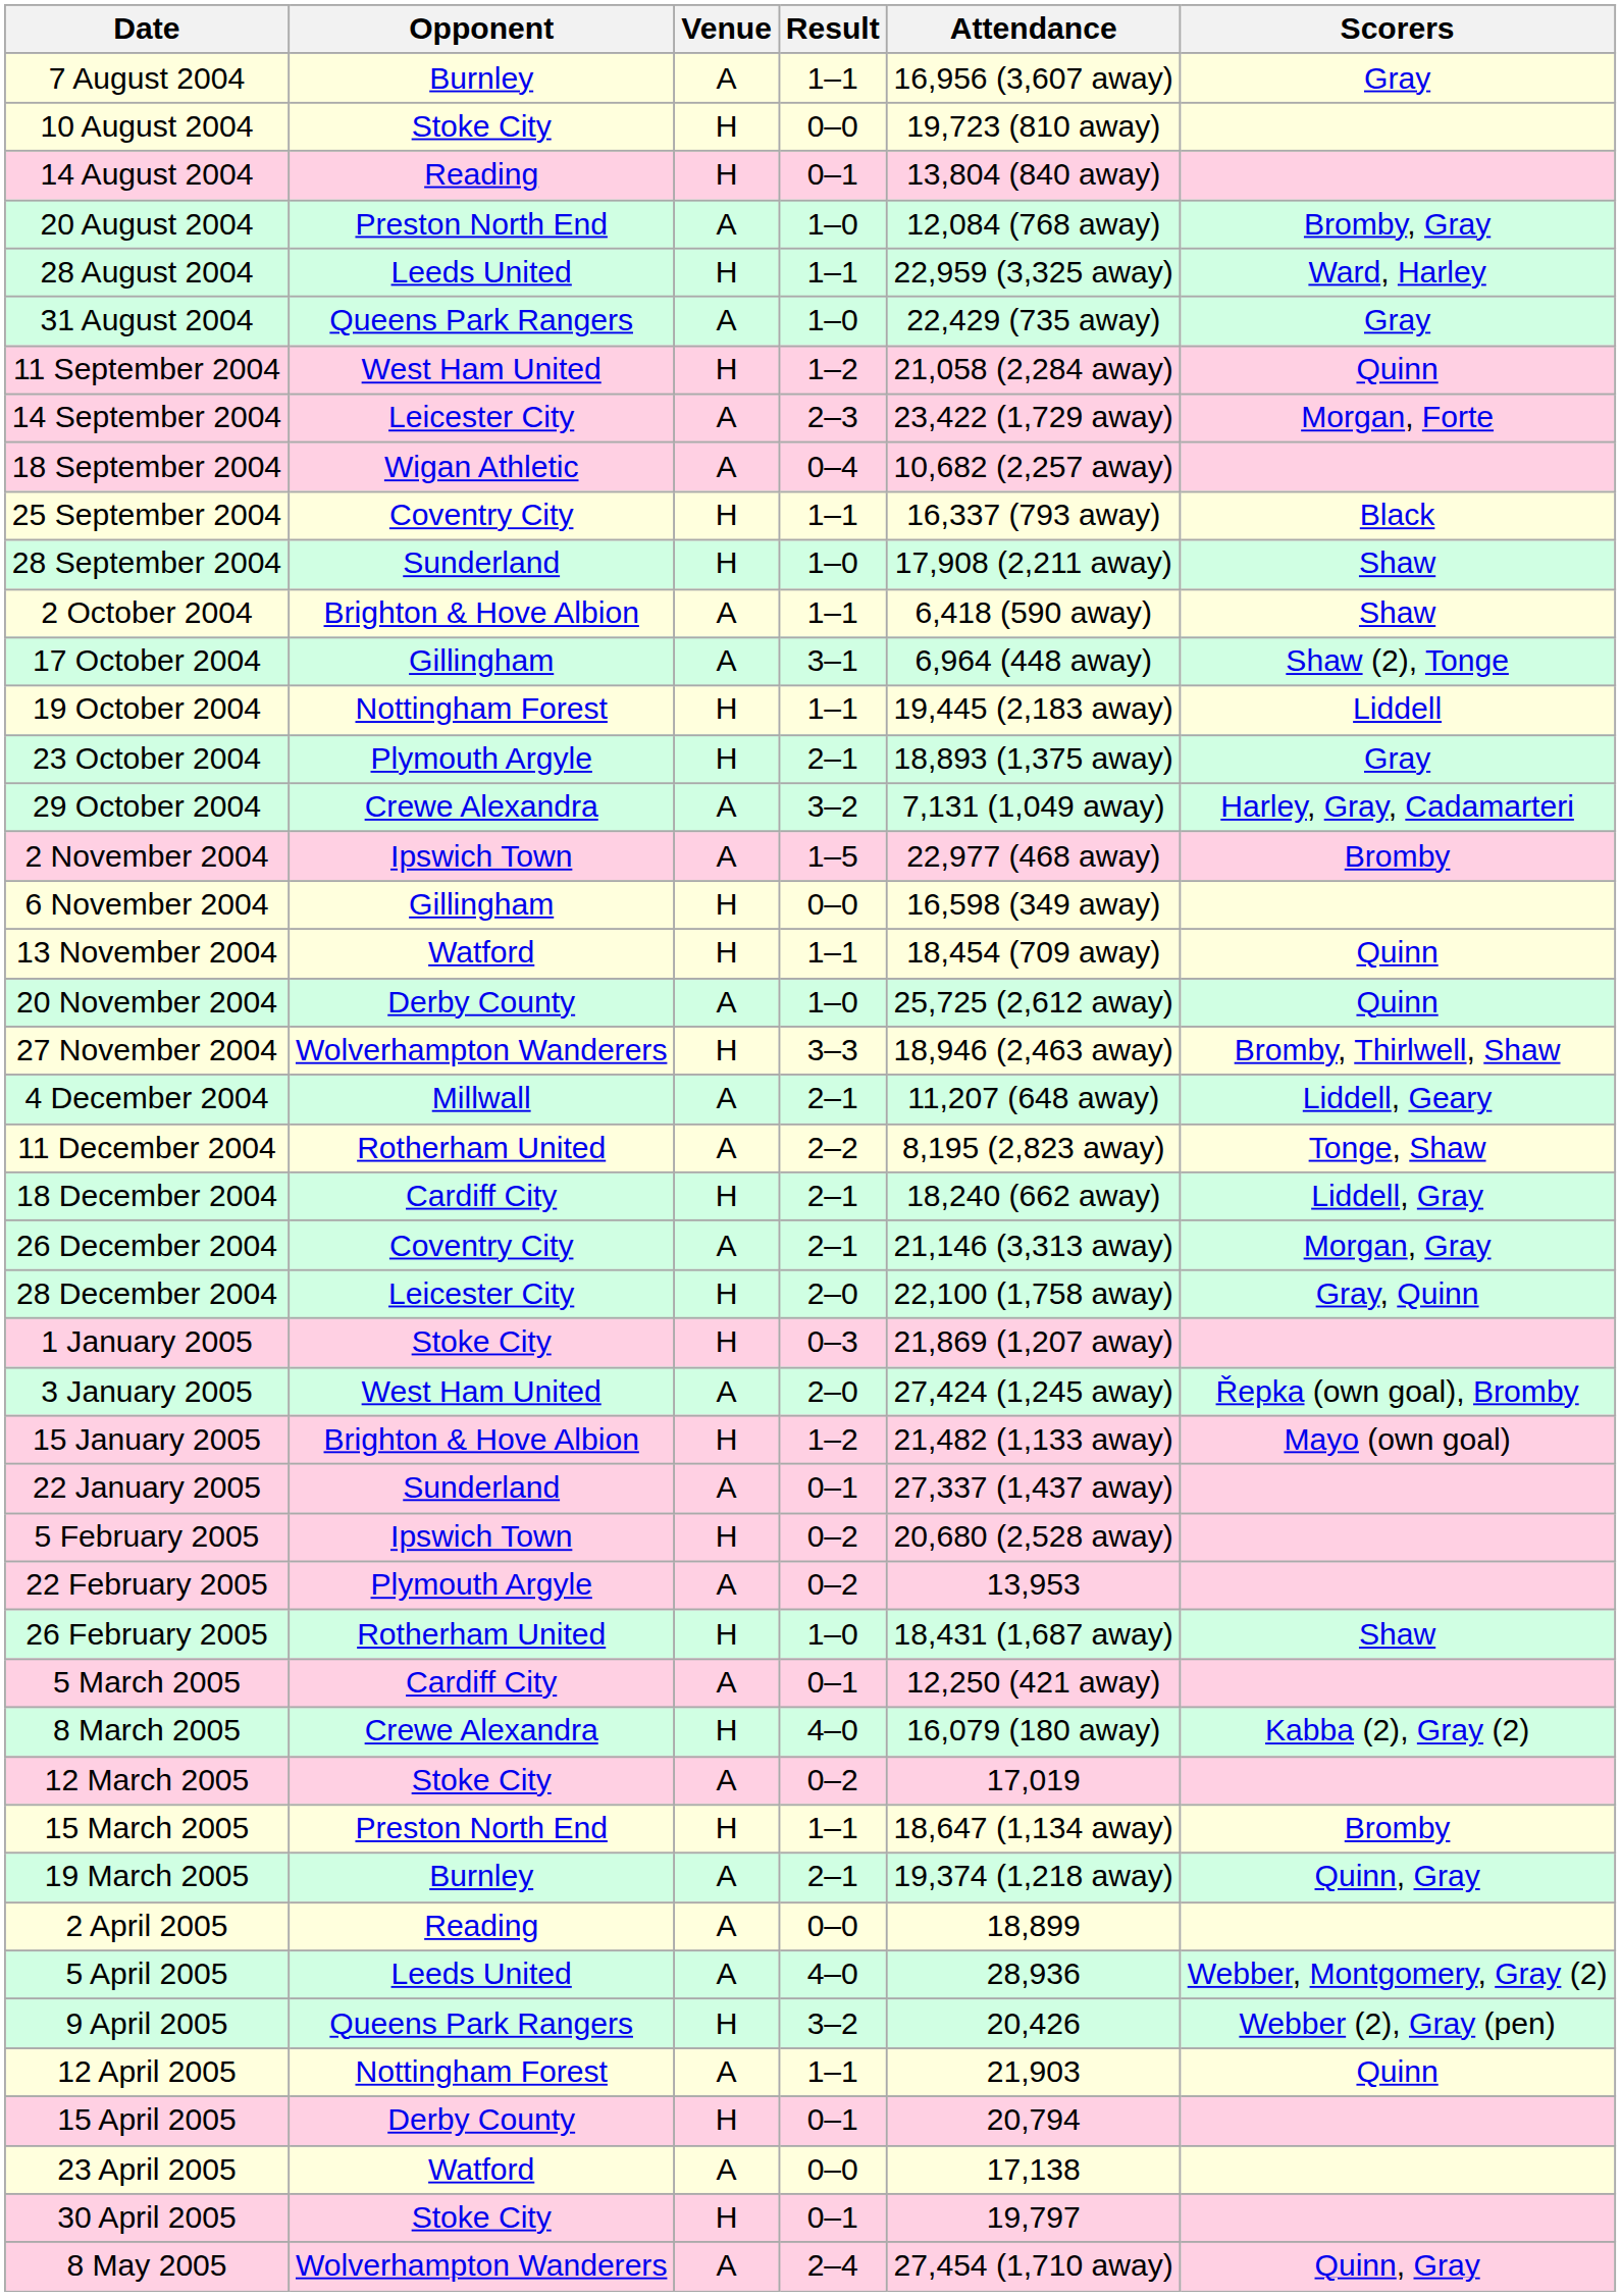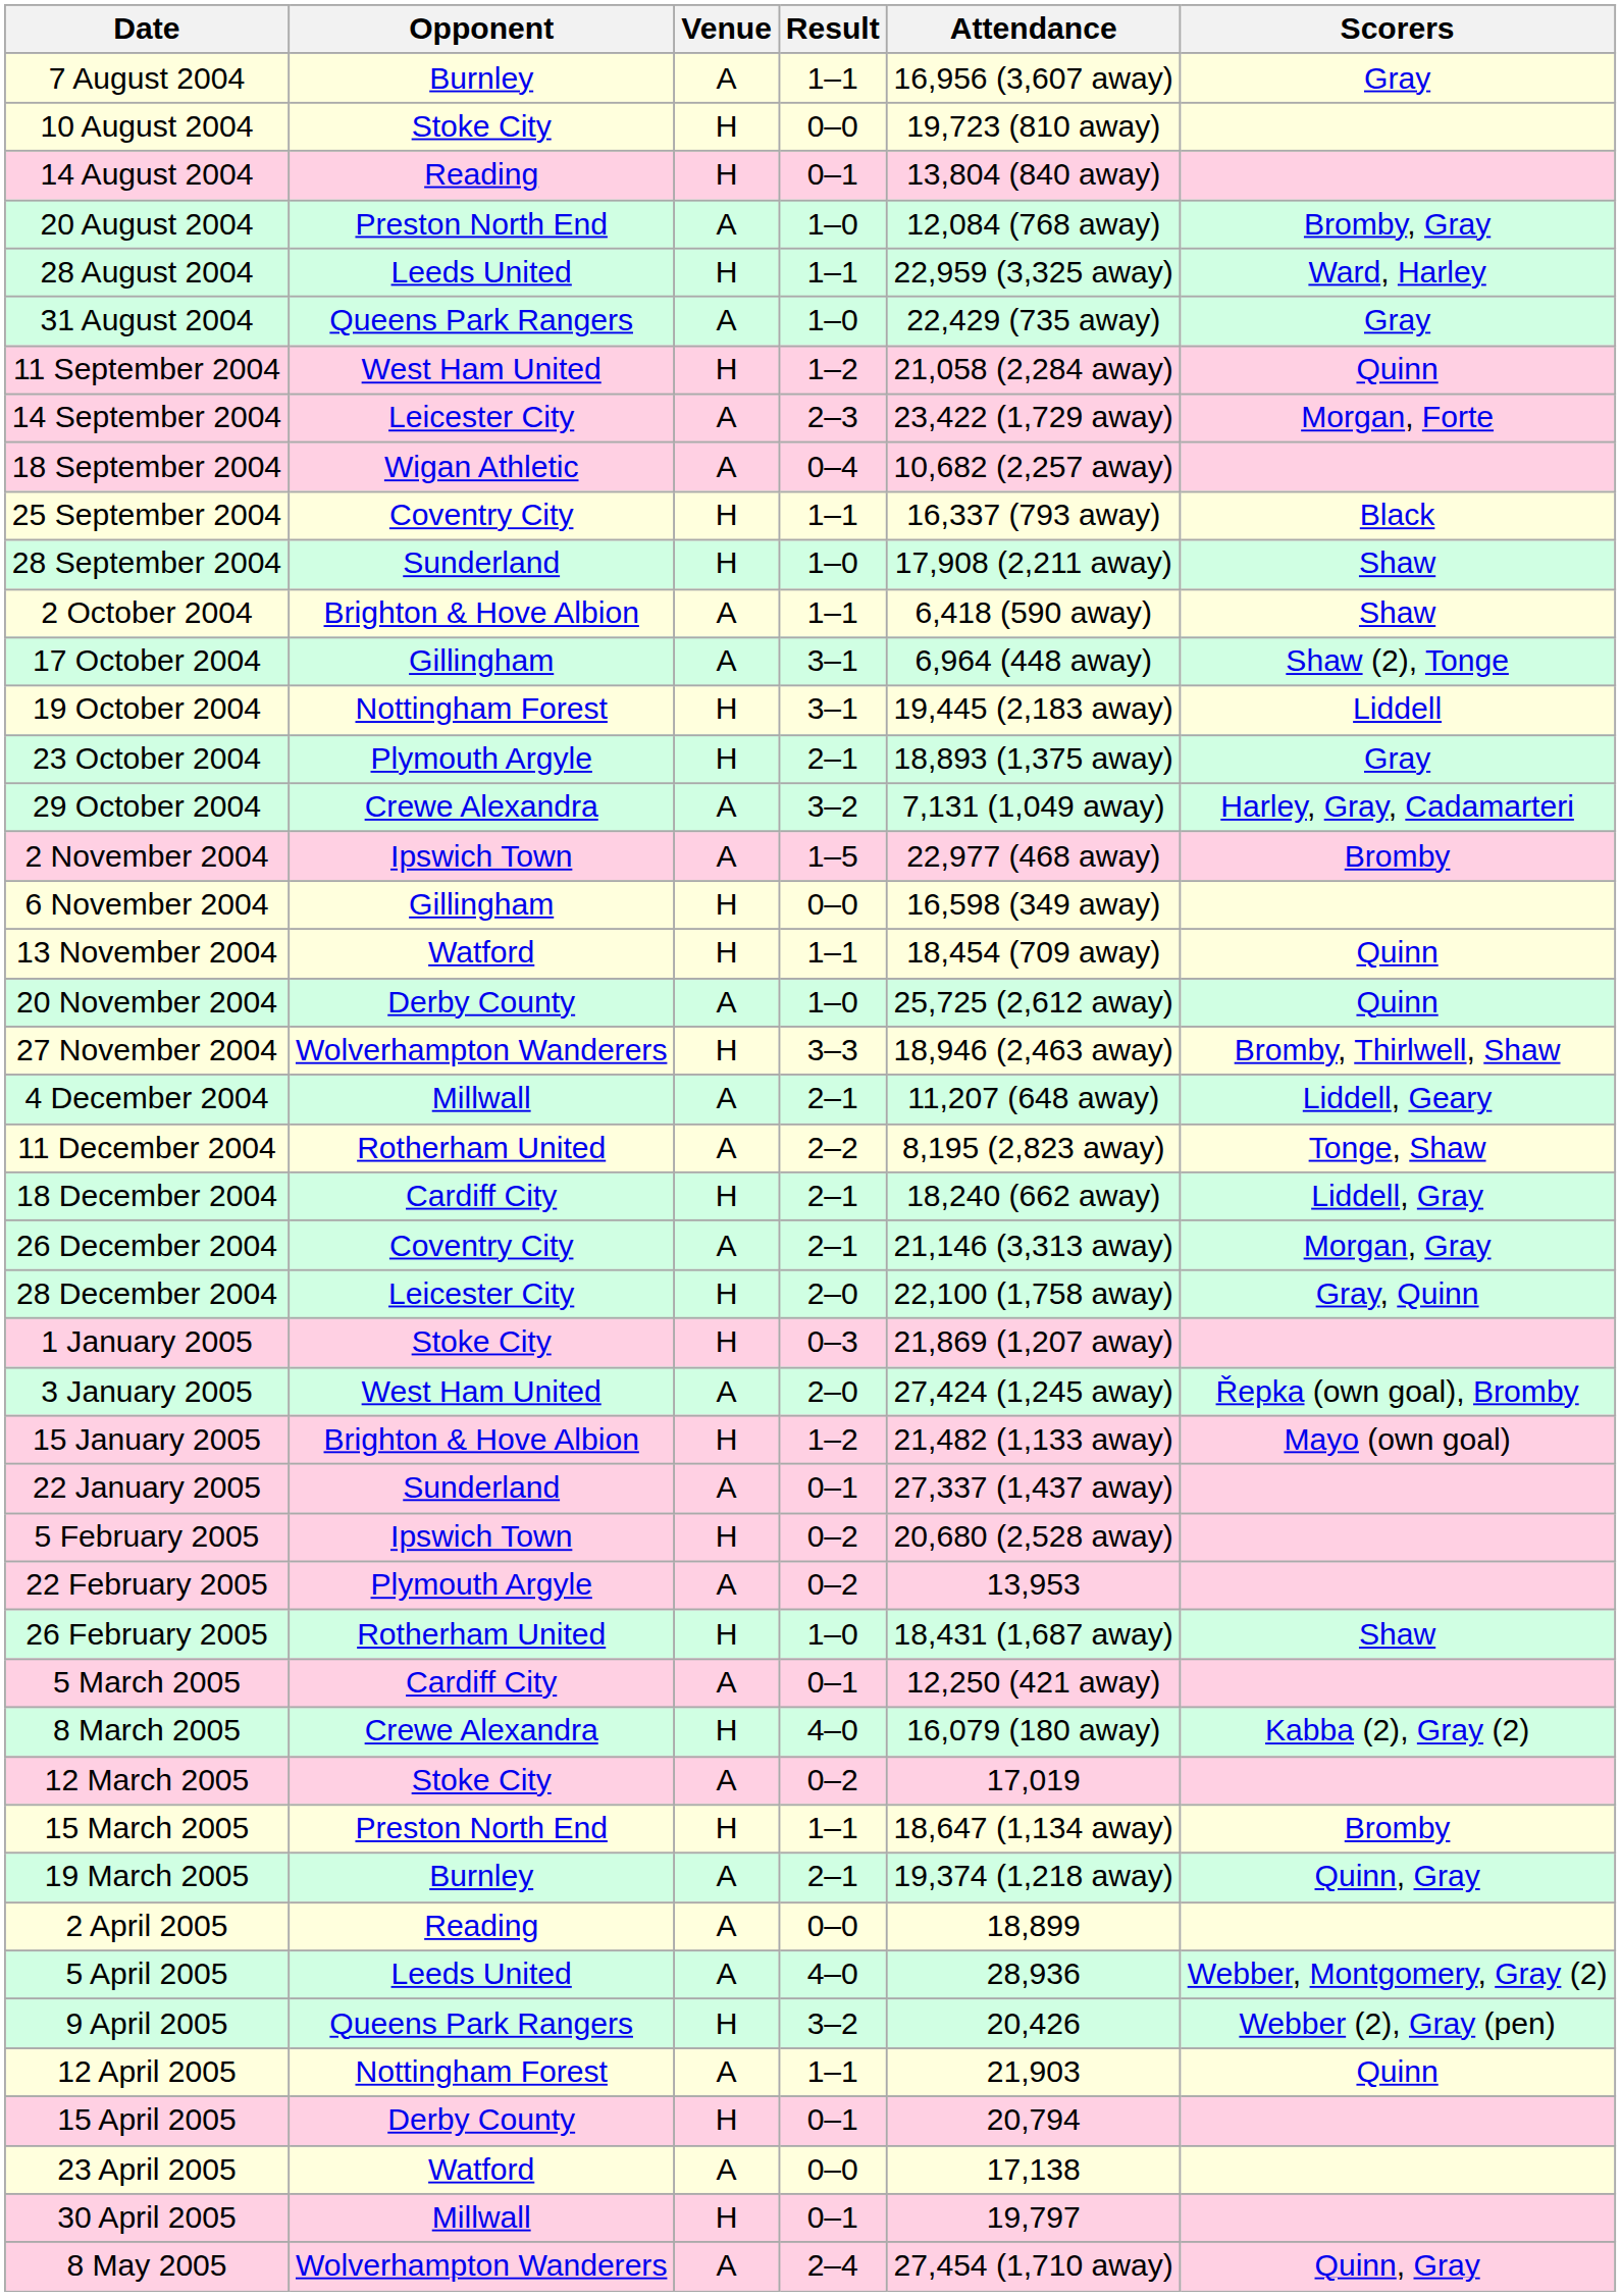19 October 2004 | Result: 1–1 -> 3–1
30 April 2005 | Opponent: Stoke City -> Millwall
